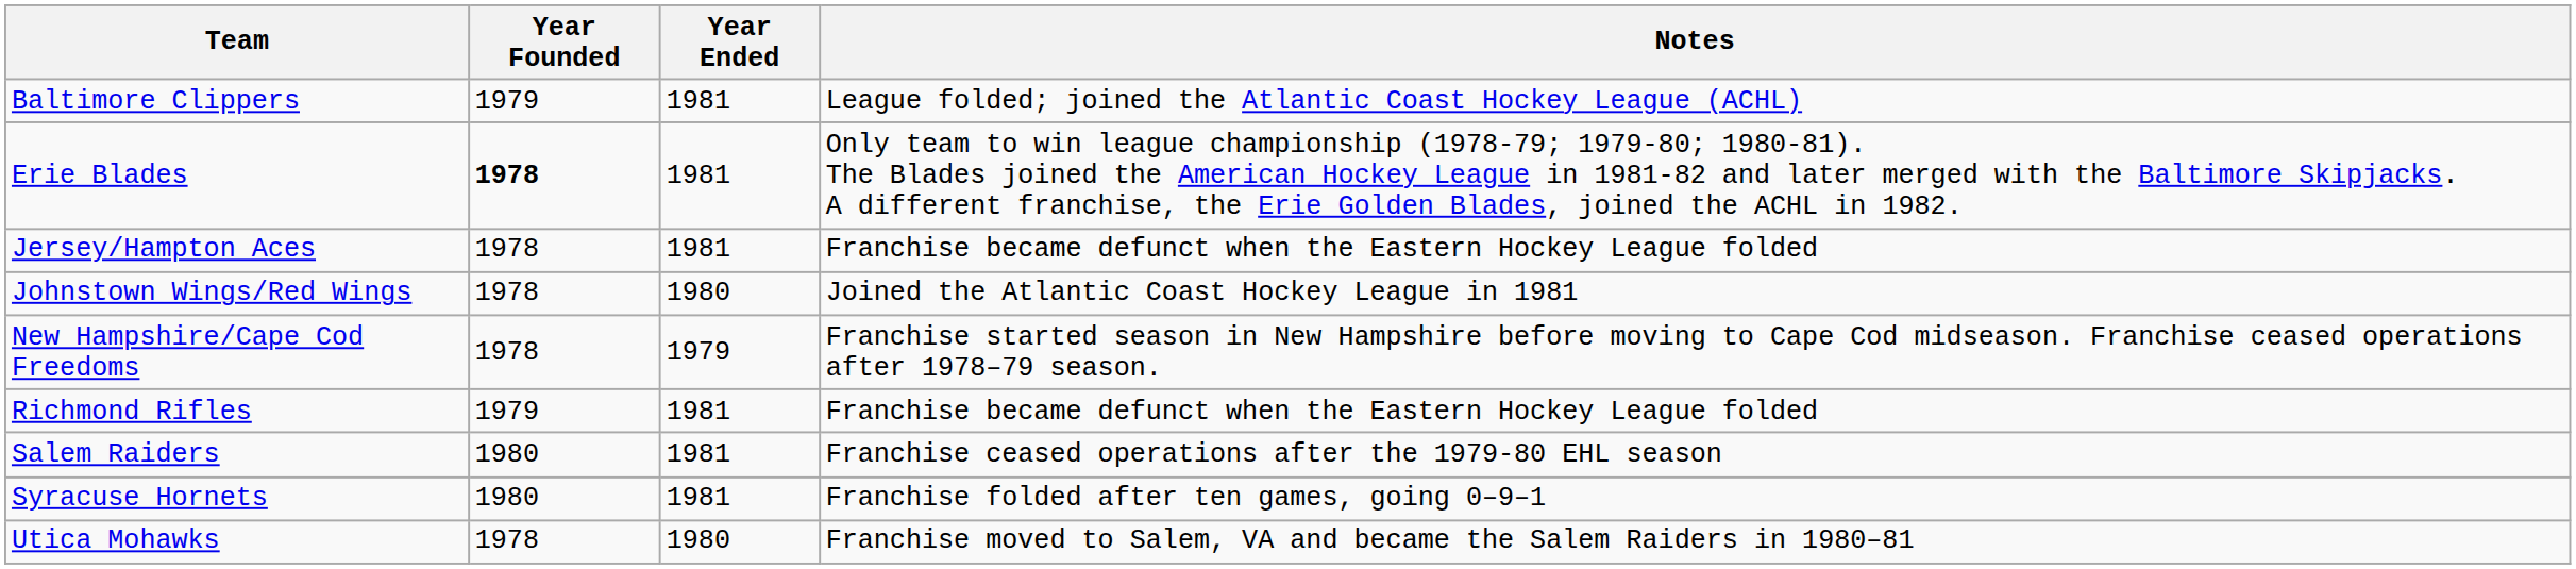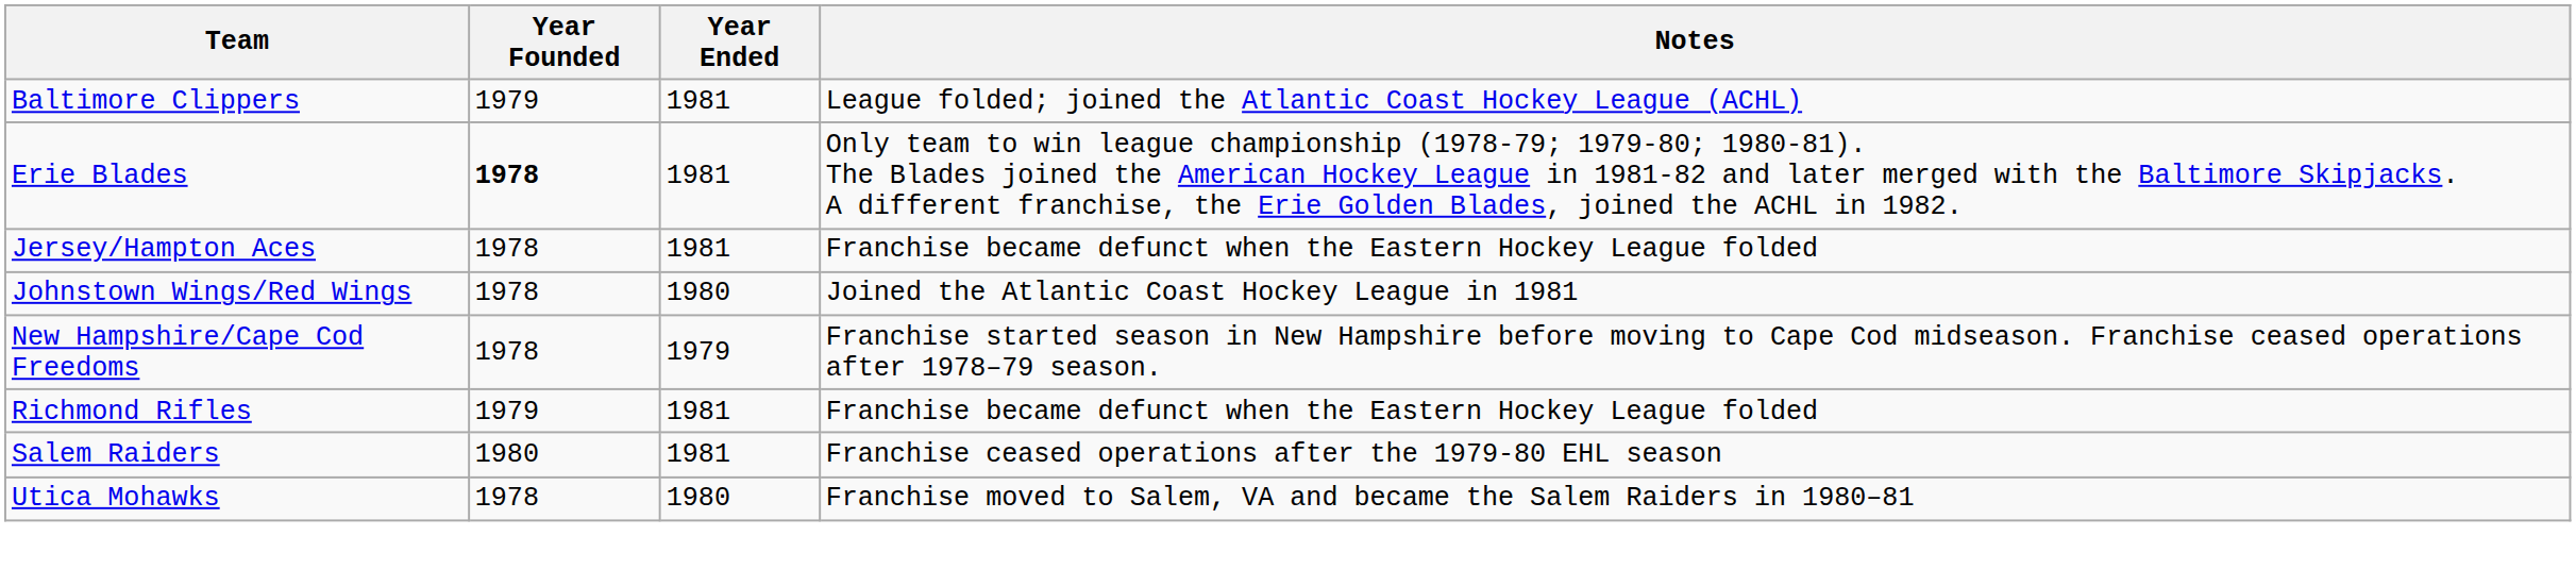- row: Syracuse Hornets | 1980 | 1981 | Franchise folded after ten games, going 0–9–1
